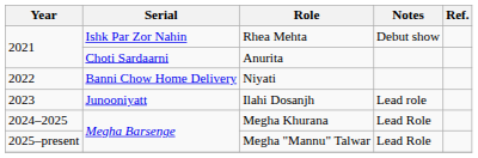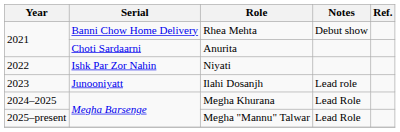Rhea Mehta | Serial: Ishk Par Zor Nahin -> Banni Chow Home Delivery
Niyati | Serial: Banni Chow Home Delivery -> Ishk Par Zor Nahin
